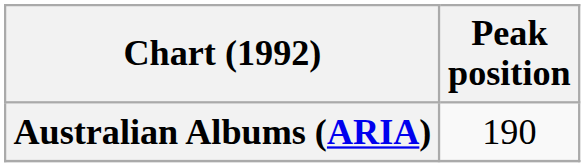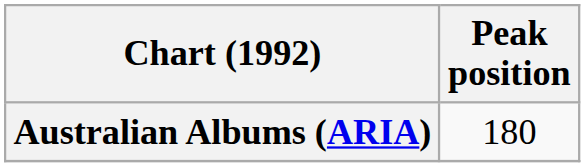Australian Albums (ARIA) | Peak position: 190 -> 180
